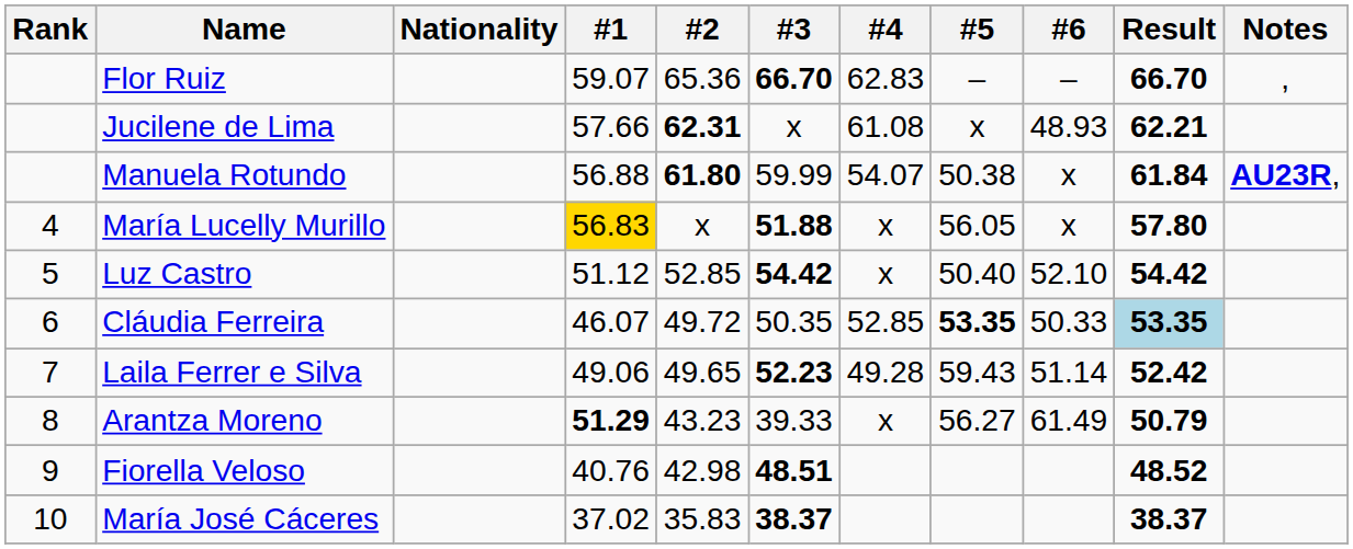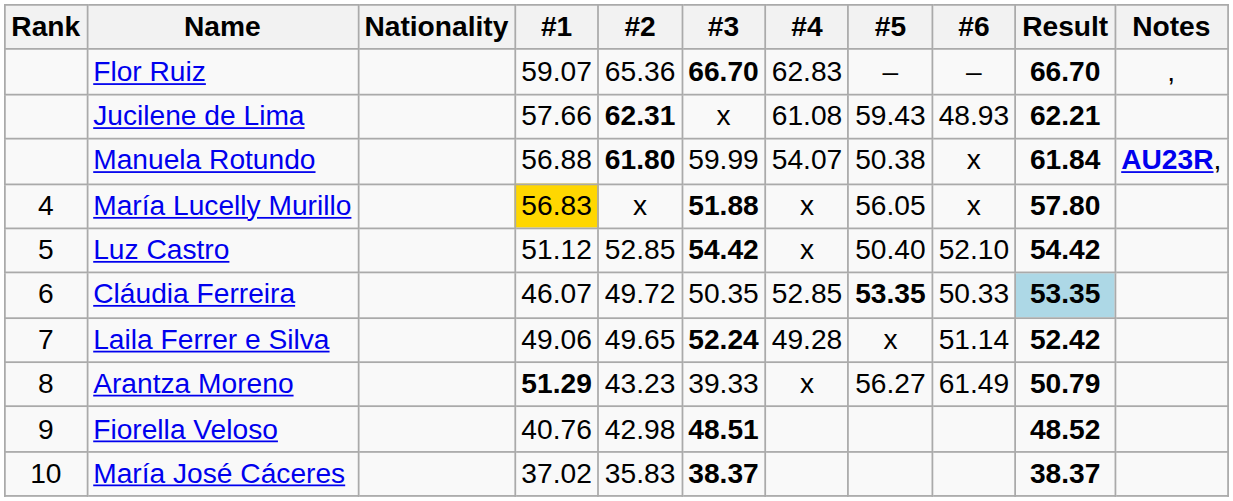Jucilene de Lima | #5: x -> 59.43
Laila Ferrer e Silva | #3: 52.23 -> 52.24
Laila Ferrer e Silva | #5: 59.43 -> x
